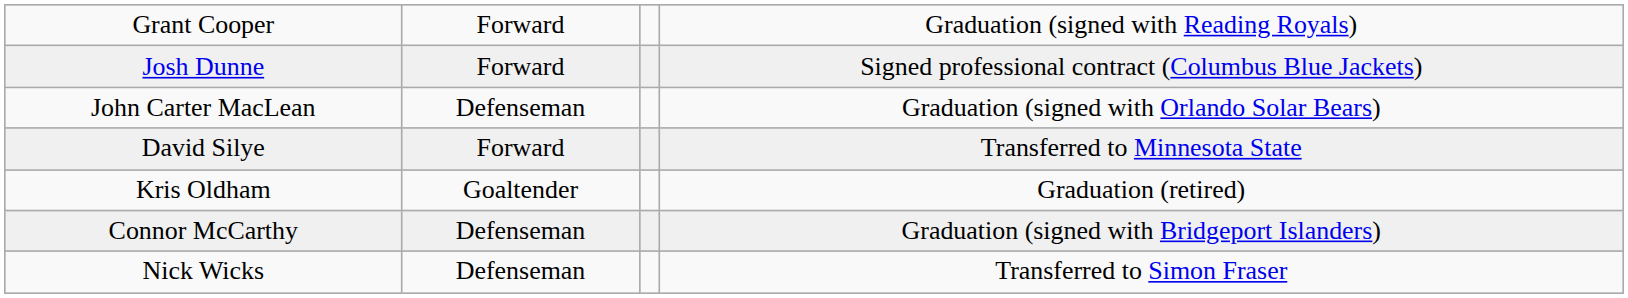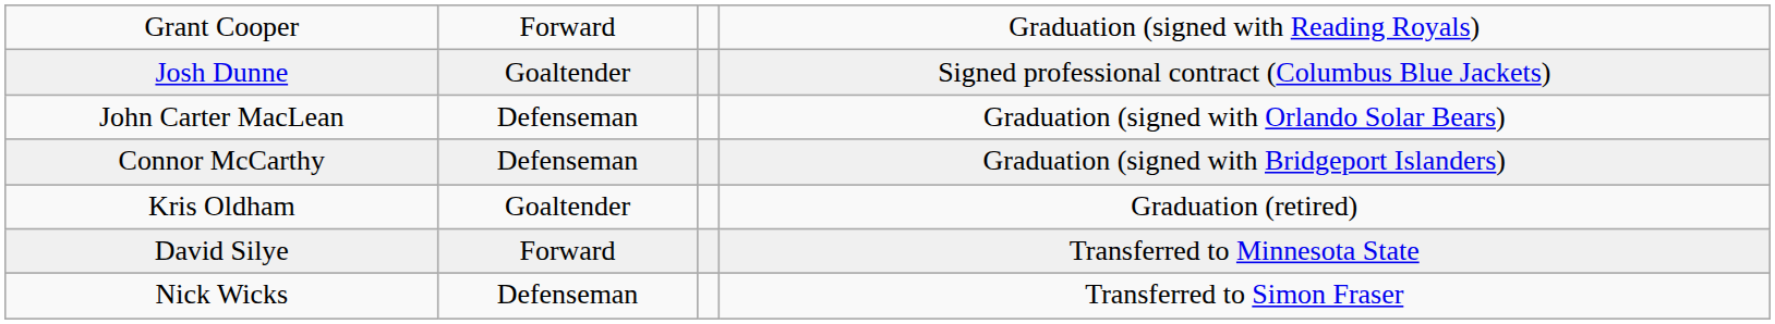Josh Dunne | column 2: Forward -> Goaltender
rows swapped: Connor McCarthy <-> David Silye
